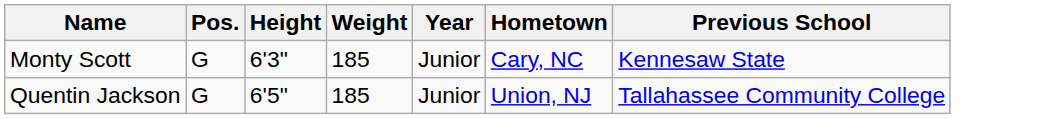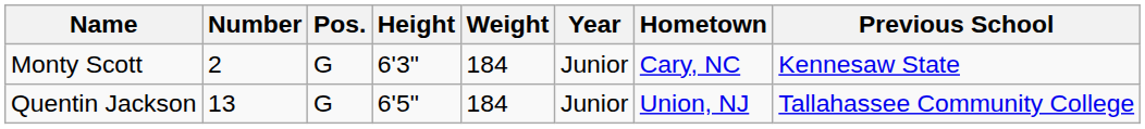+ column: Number | 2 | 13
Monty Scott | Weight: 185 -> 184
Quentin Jackson | Weight: 185 -> 184
